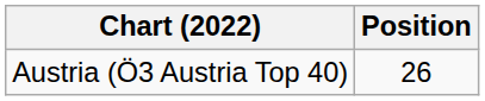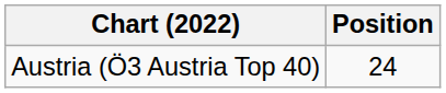Austria (Ö3 Austria Top 40) | Position: 26 -> 24
